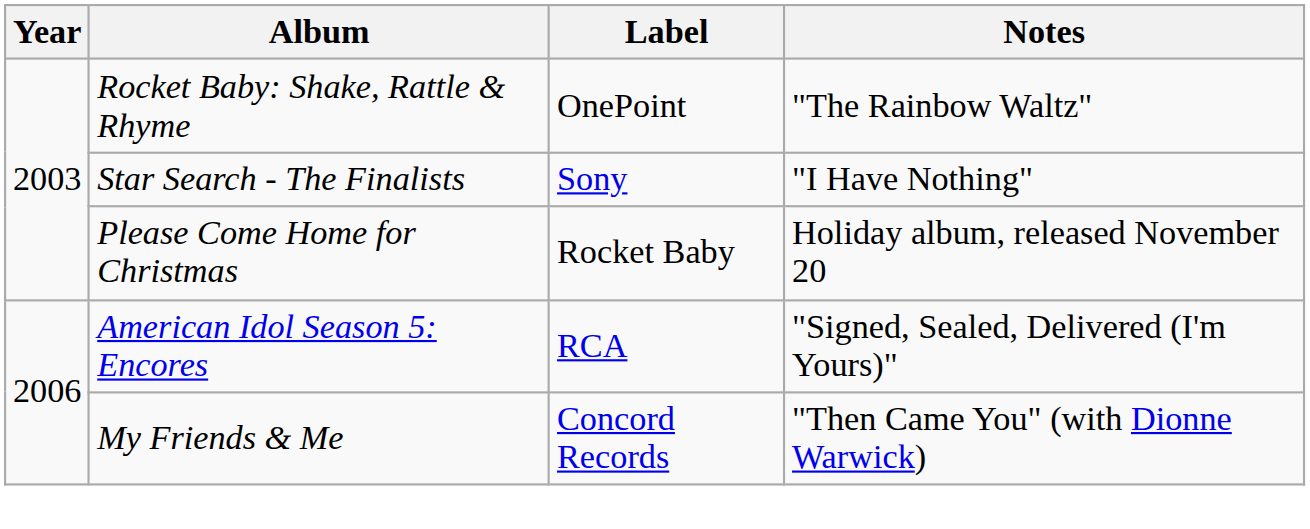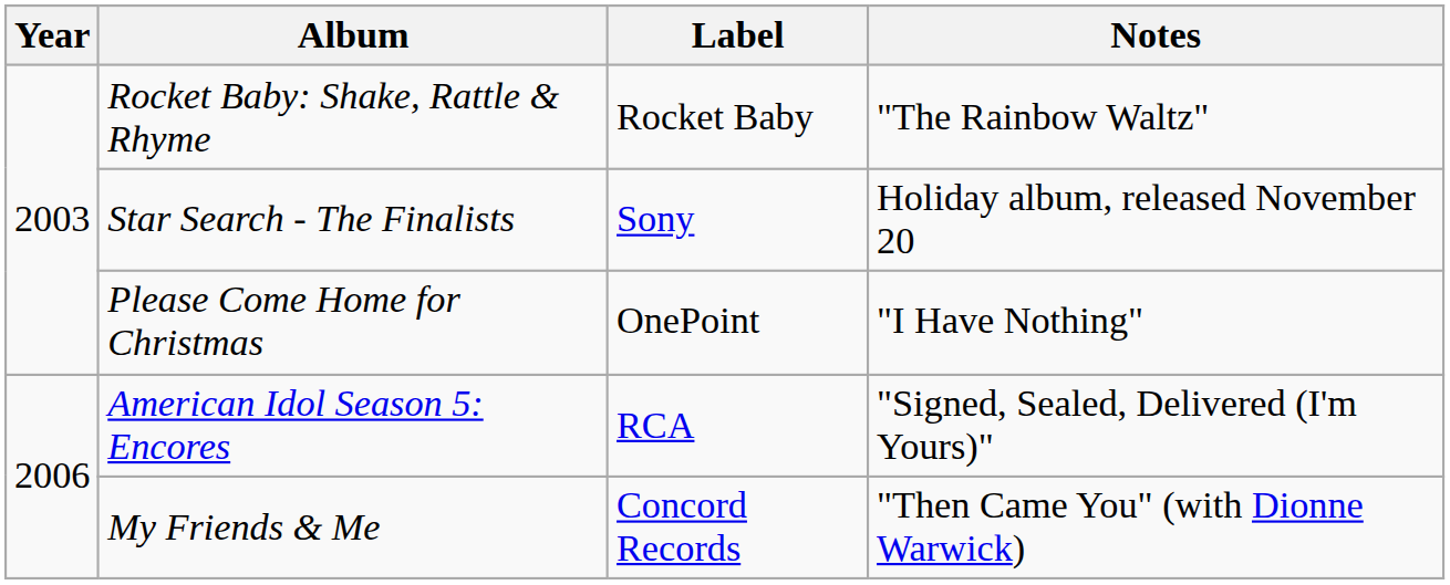Rocket Baby: Shake, Rattle & Rhyme | Label: OnePoint -> Rocket Baby
Star Search - The Finalists | Notes: "I Have Nothing" -> Holiday album, released November 20
Please Come Home for Christmas | Label: Rocket Baby -> OnePoint
Please Come Home for Christmas | Notes: Holiday album, released November 20 -> "I Have Nothing"
